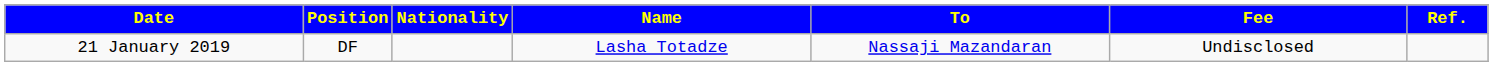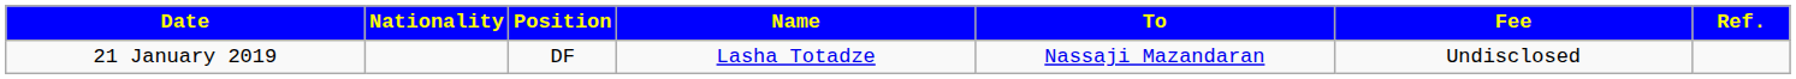columns swapped: Position <-> Nationality
